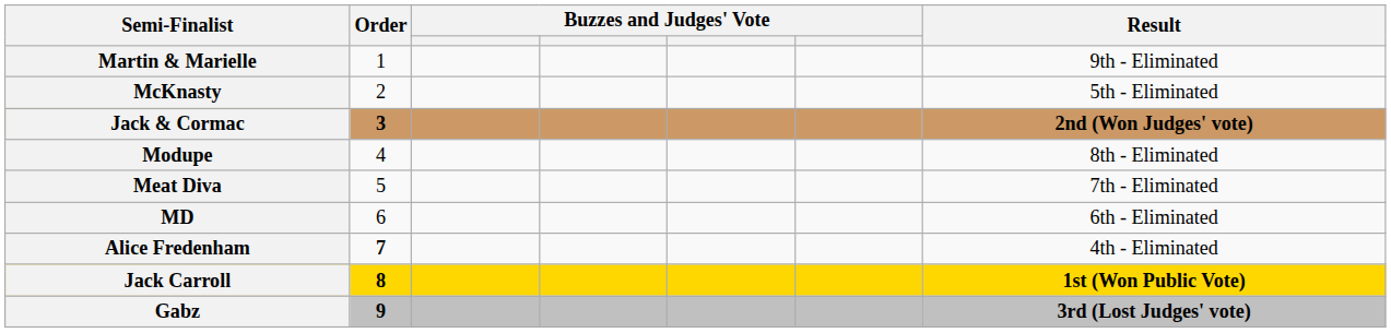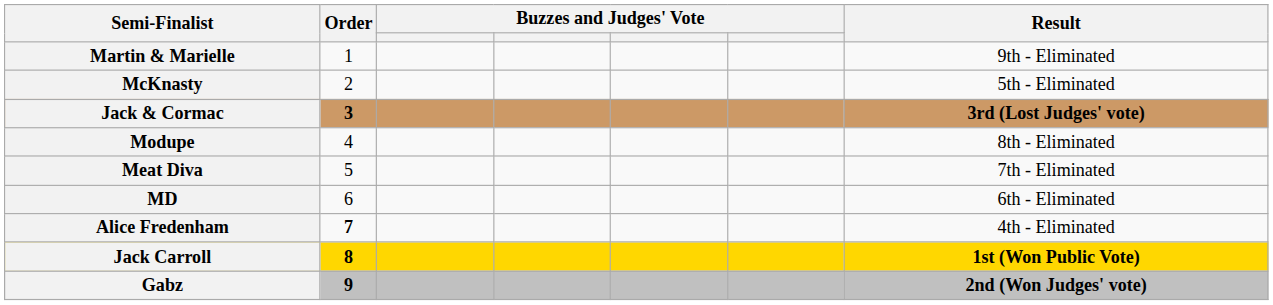Jack & Cormac | Result: 2nd (Won Judges' vote) -> 3rd (Lost Judges' vote)
Gabz | Result: 3rd (Lost Judges' vote) -> 2nd (Won Judges' vote)
